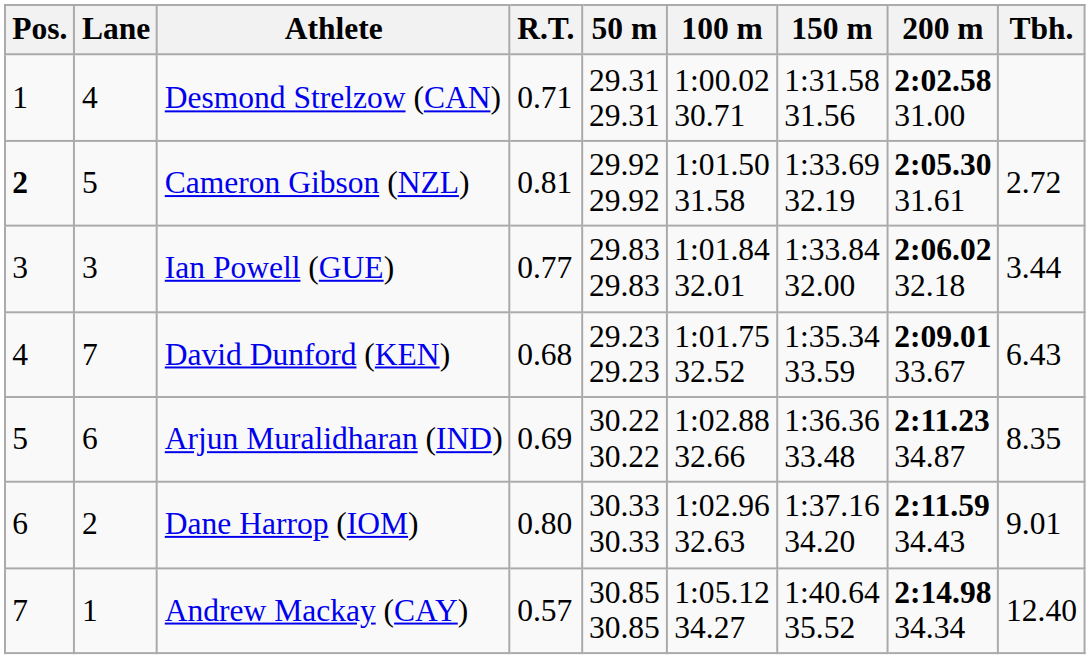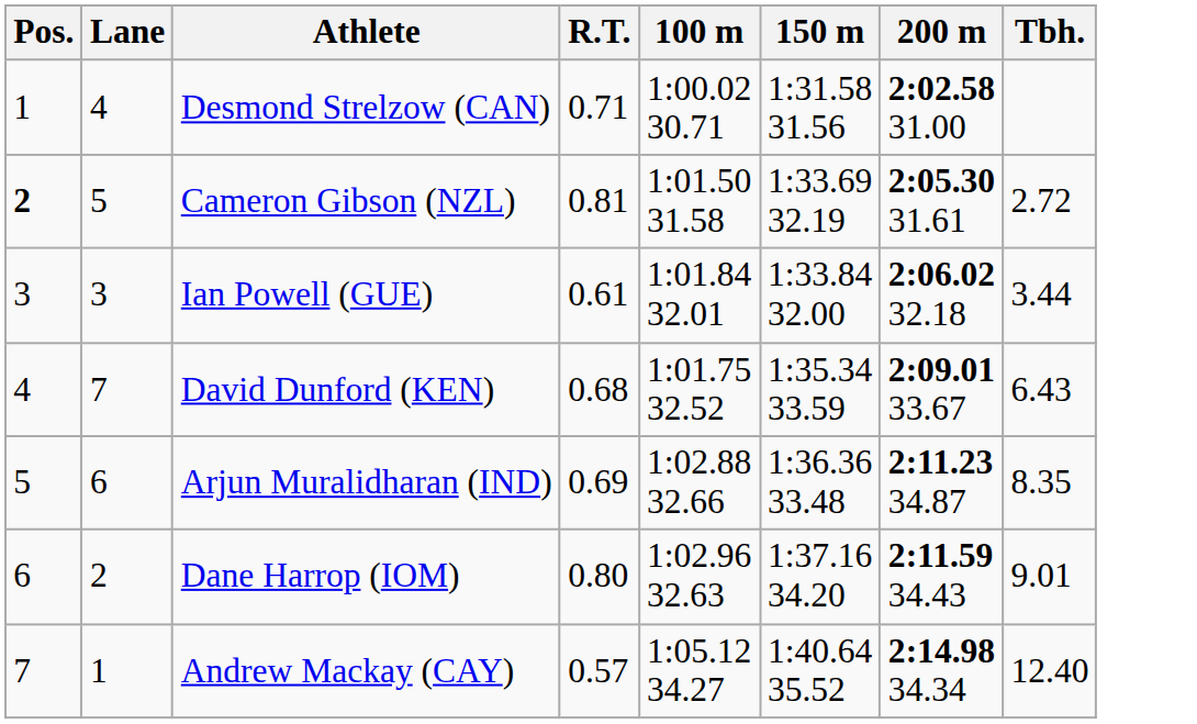- column: 50 m | 29.31 29.31 | 29.92 29.92 | 29.83 29.83 | 29.23 29.23 | 30.22 30.22 | 30.33 30.33 | 30.85 30.85
Ian Powell (GUE) | R.T.: 0.77 -> 0.61
